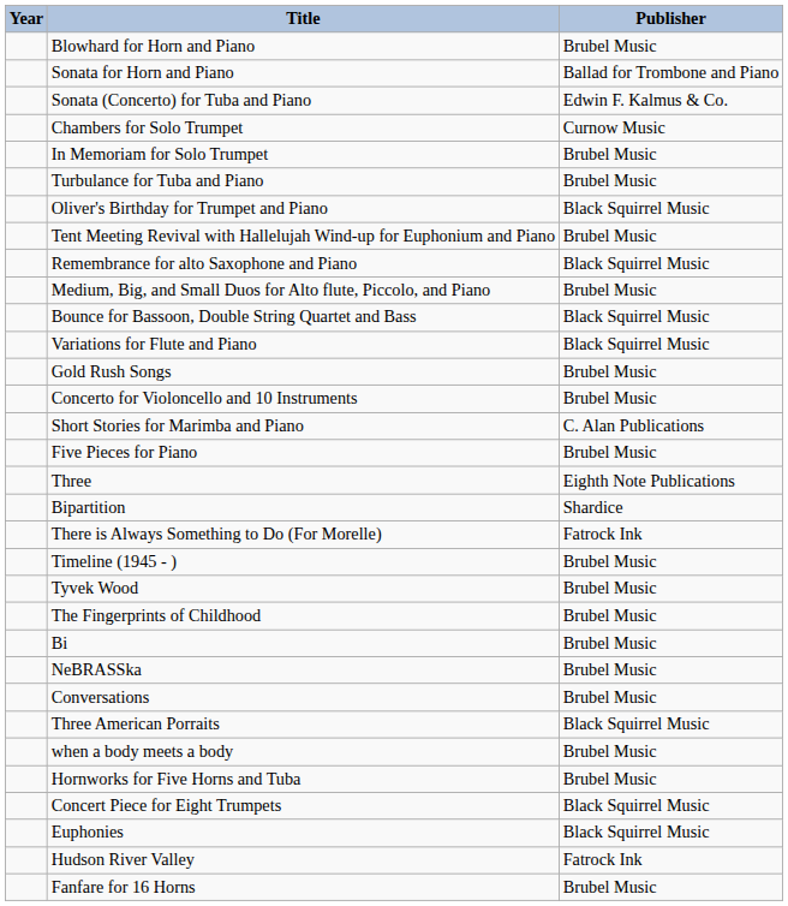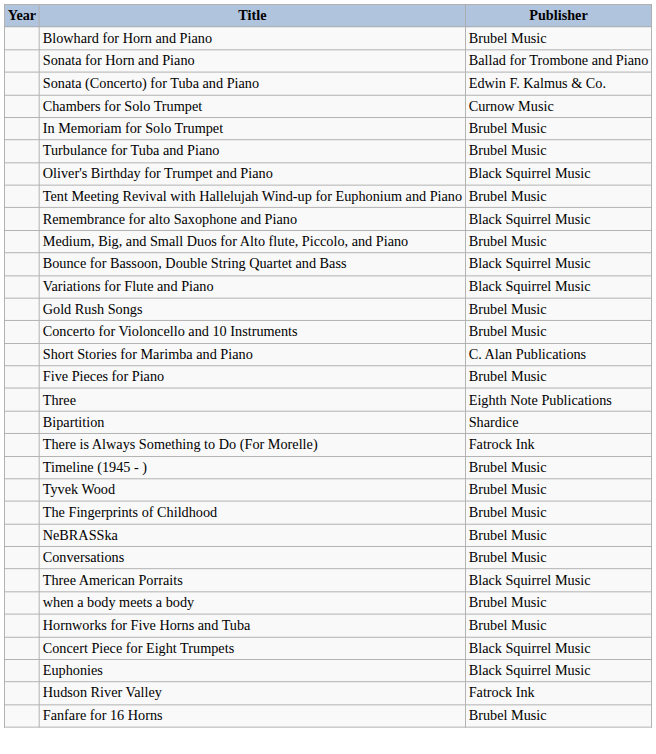- row: Bi | Brubel Music
